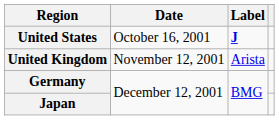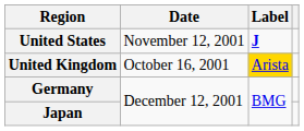United States | Date: October 16, 2001 -> November 12, 2001
United Kingdom | Date: November 12, 2001 -> October 16, 2001
United Kingdom | Label: no background -> gold background
